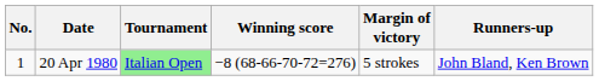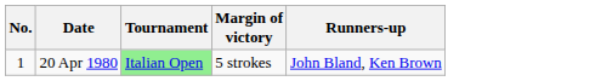- column: Winning score | −8 (68-66-70-72=276)
